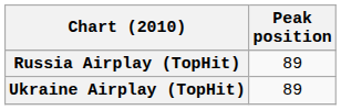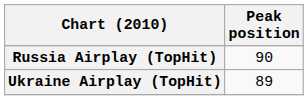Russia Airplay (TopHit) | Peak position: 89 -> 90
